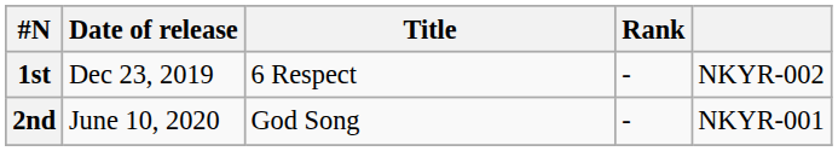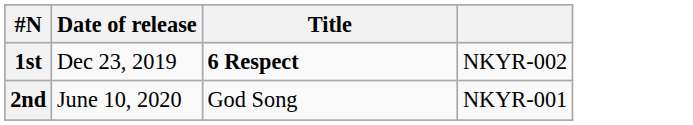- column: Rank | - | -
1st | Title: normal -> bold
